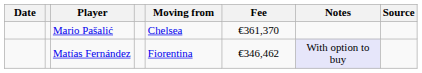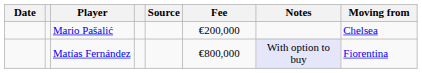columns swapped: Moving from <-> Source
Mario Pašalić | Fee: €361,370 -> €200,000
Matías Fernández | Fee: €346,462 -> €800,000
